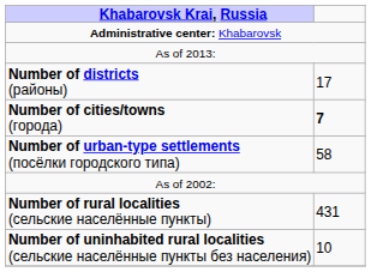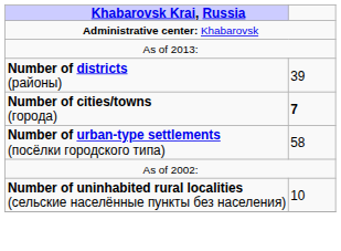Number of districts (районы) | column 2: 17 -> 39
- row: Number of rural localities (сельские населённые пункты) | 431
